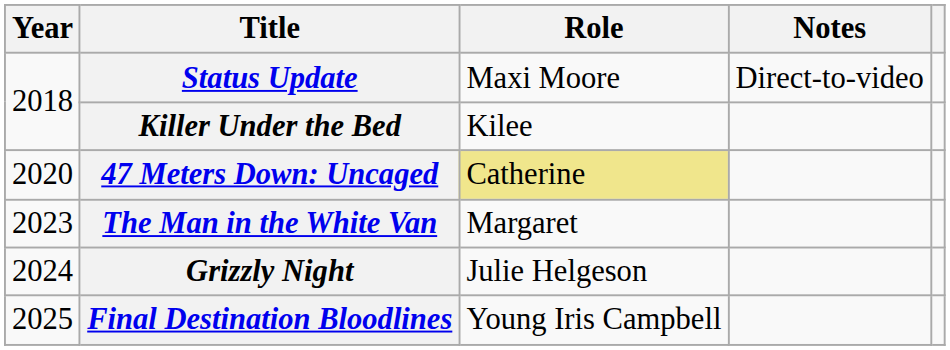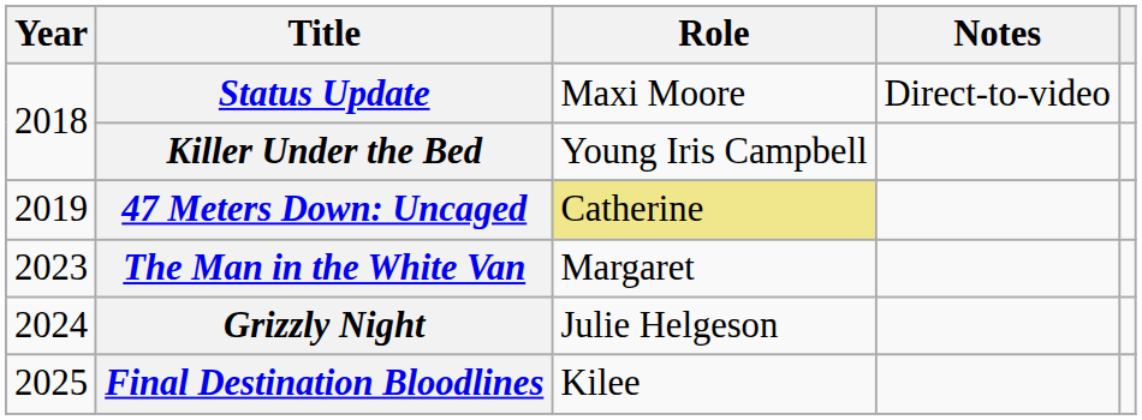Killer Under the Bed | Role: Kilee -> Young Iris Campbell
47 Meters Down: Uncaged | Year: 2020 -> 2019
Final Destination Bloodlines | Role: Young Iris Campbell -> Kilee
